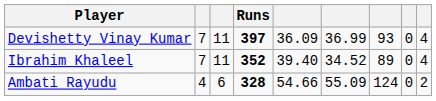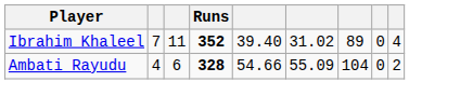- row: Devishetty Vinay Kumar | 7 | 11 | 397 | 36.09 | 36.99 | 93 | 0 | 4
Ibrahim Khaleel | column 6: 34.52 -> 31.02
Ambati Rayudu | column 7: 124 -> 104
